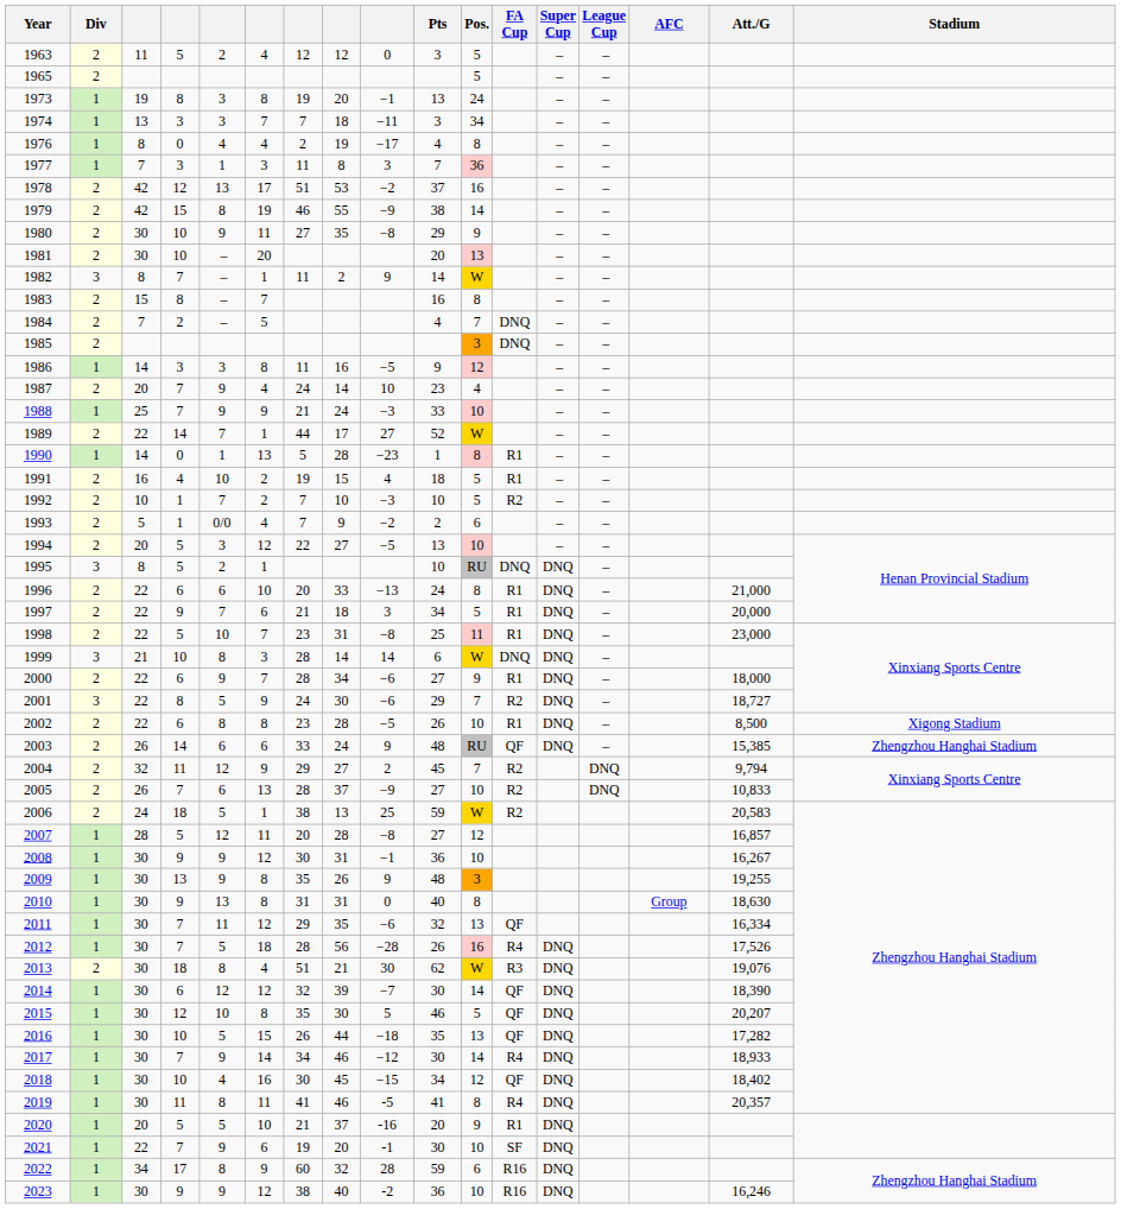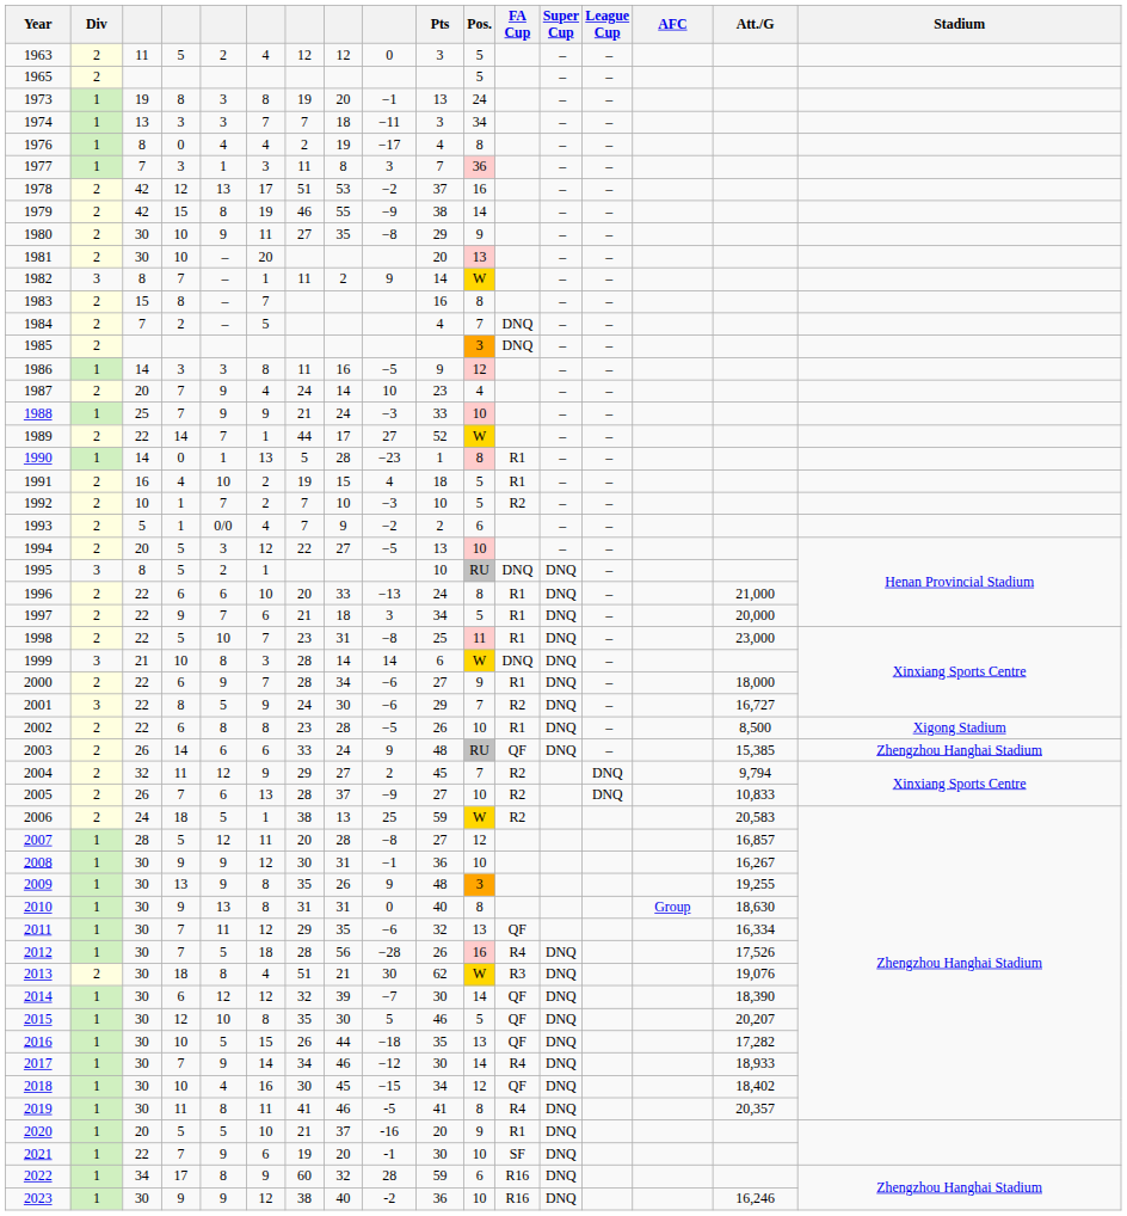2001 | Att./G: 18,727 -> 16,727
